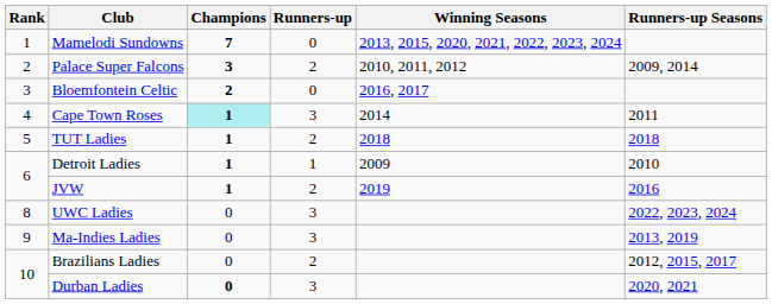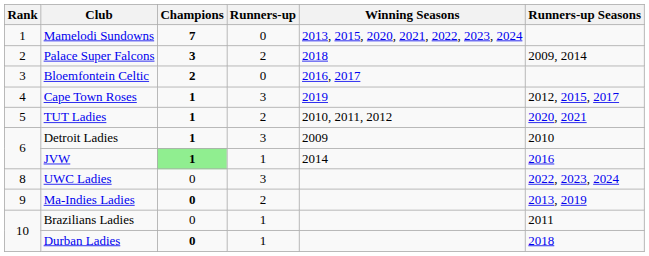Palace Super Falcons | Winning Seasons: 2010, 2011, 2012 -> 2018
Cape Town Roses | Champions: paleturquoise background -> no background
Cape Town Roses | Winning Seasons: 2014 -> 2019
Cape Town Roses | Runners-up Seasons: 2011 -> 2012, 2015, 2017
TUT Ladies | Winning Seasons: 2018 -> 2010, 2011, 2012
TUT Ladies | Runners-up Seasons: 2018 -> 2020, 2021
Detroit Ladies | Runners-up: 1 -> 3
JVW | Champions: no background -> lightgreen background
JVW | Runners-up: 2 -> 1
JVW | Winning Seasons: 2019 -> 2014
Ma-Indies Ladies | Champions: normal -> bold
Ma-Indies Ladies | Runners-up: 3 -> 2
Brazilians Ladies | Runners-up: 2 -> 1
Brazilians Ladies | Runners-up Seasons: 2012, 2015, 2017 -> 2011
Durban Ladies | Runners-up: 3 -> 1
Durban Ladies | Runners-up Seasons: 2020, 2021 -> 2018
